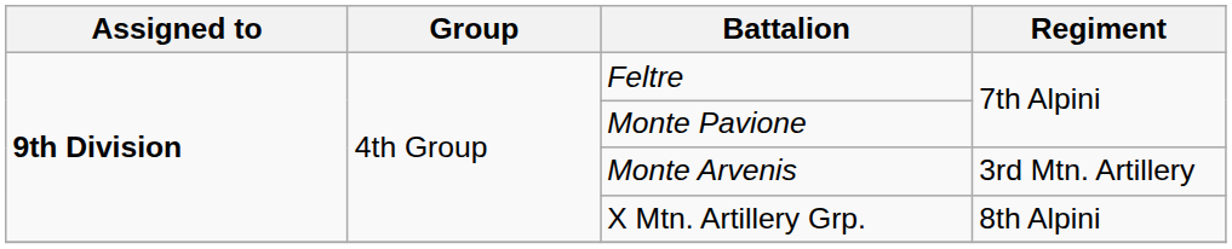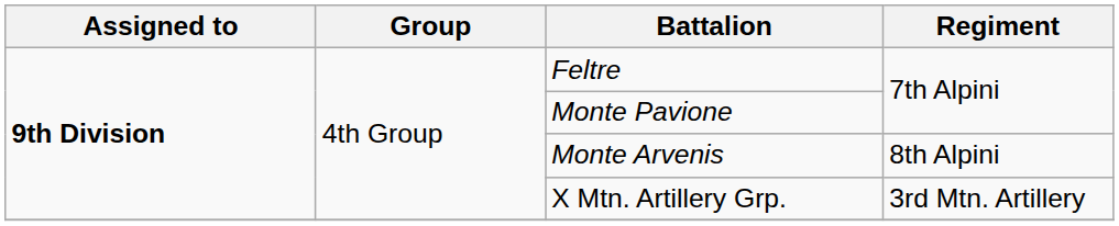Monte Arvenis | Regiment: 3rd Mtn. Artillery -> 8th Alpini
X Mtn. Artillery Grp. | Regiment: 8th Alpini -> 3rd Mtn. Artillery
